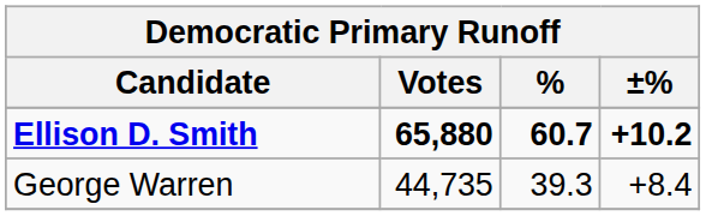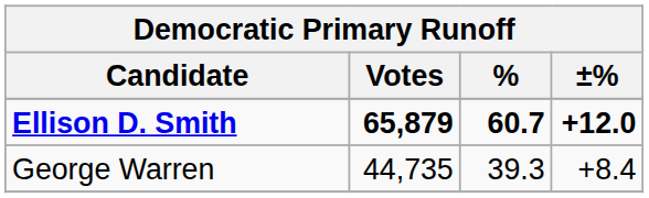Ellison D. Smith | Votes: 65,880 -> 65,879
Ellison D. Smith | ±%: +10.2 -> +12.0
